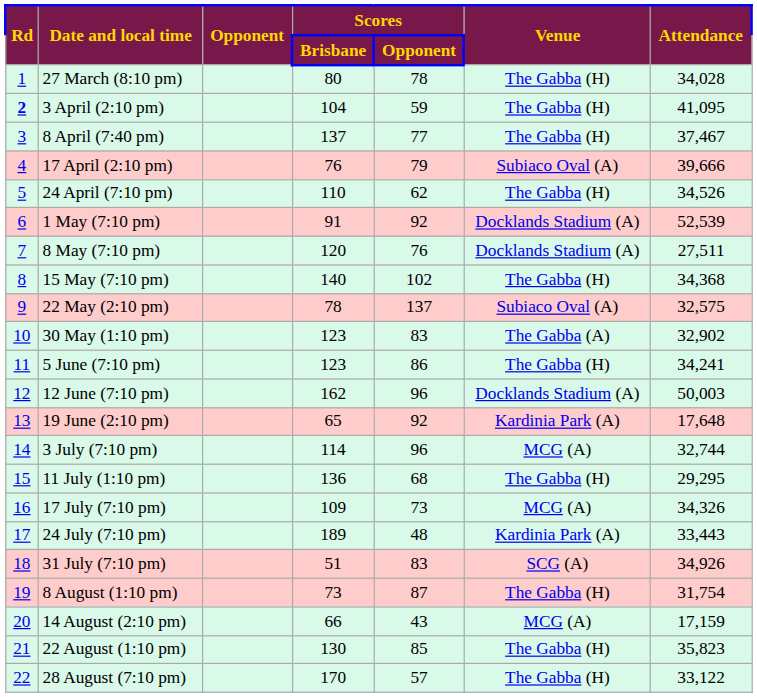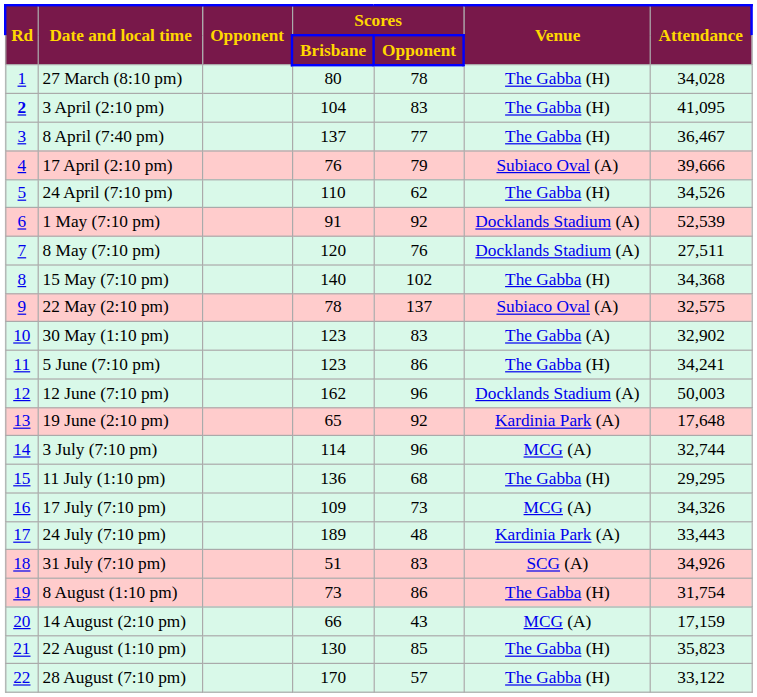3 April (2:10 pm) | Scores / Opponent: 59 -> 83
8 April (7:40 pm) | Attendance: 37,467 -> 36,467
8 August (1:10 pm) | Scores / Opponent: 87 -> 86
